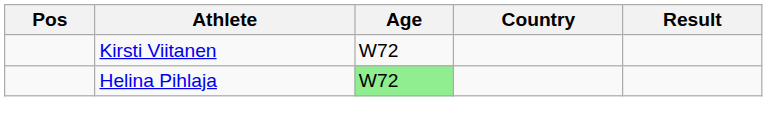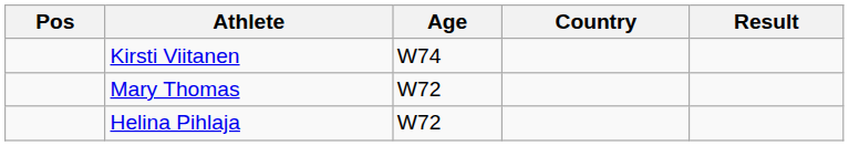Kirsti Viitanen | Age: W72 -> W74
+ row: Mary Thomas | W72
Helina Pihlaja | Age: lightgreen background -> no background
